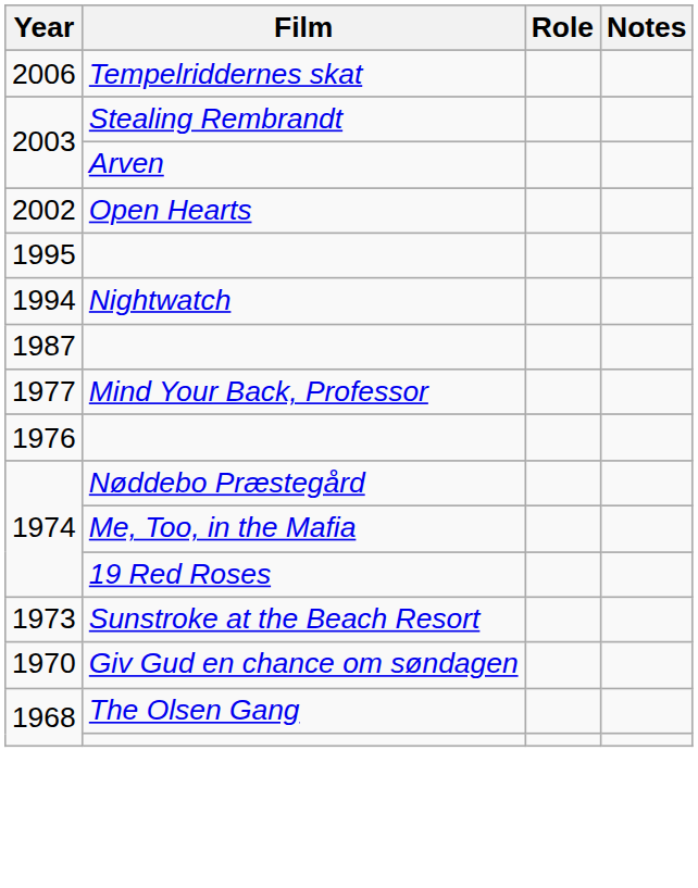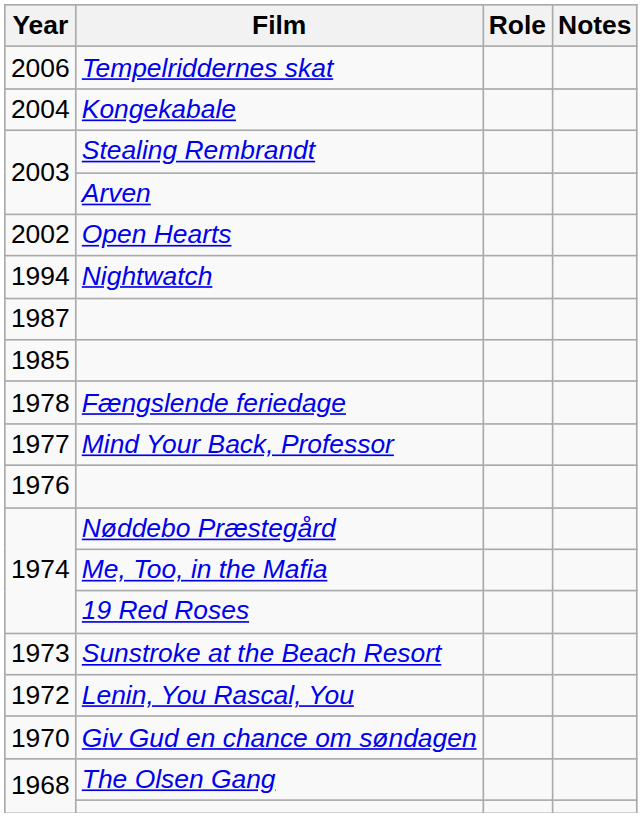+ row: 2004 | Kongekabale
- row: 1995
+ row: 1985
+ row: 1978 | Fængslende feriedage
+ row: 1972 | Lenin, You Rascal, You
